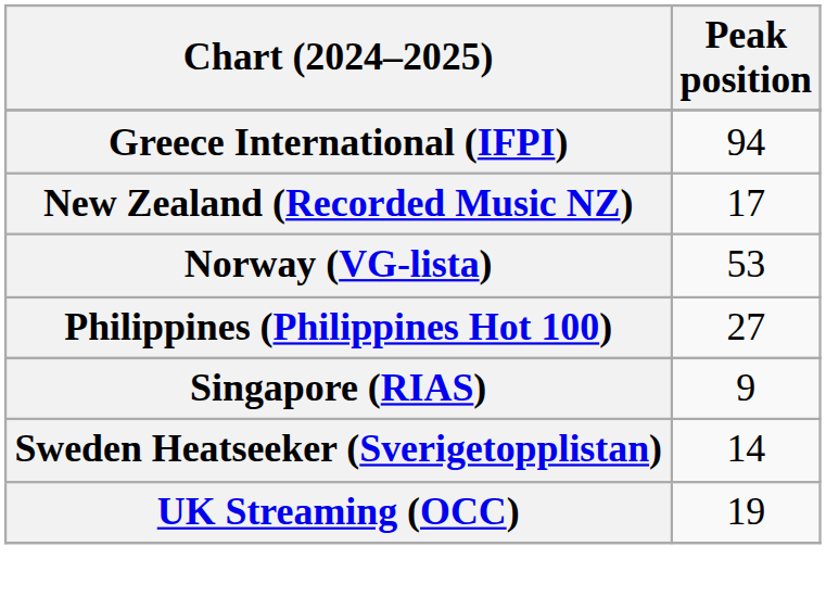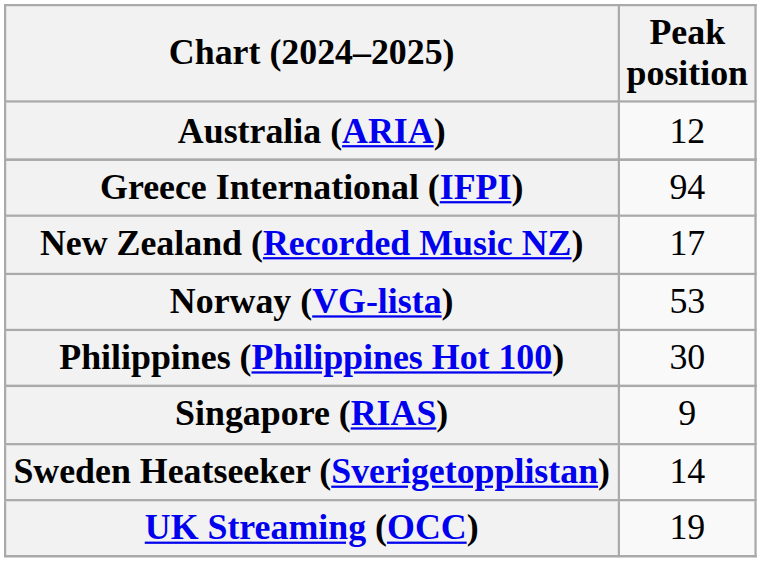+ row: Australia (ARIA) | 12
Philippines (Philippines Hot 100) | Peak position: 27 -> 30
